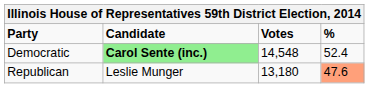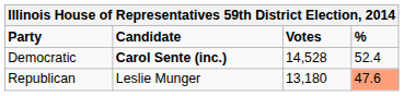Democratic | Candidate: lightgreen background -> no background
Democratic | Votes: 14,548 -> 14,528
